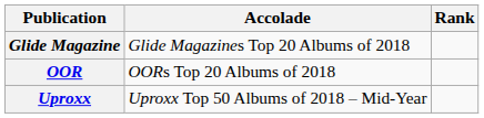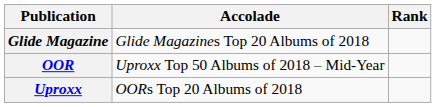OOR | Accolade: OORs Top 20 Albums of 2018 -> Uproxx Top 50 Albums of 2018 – Mid-Year
Uproxx | Accolade: Uproxx Top 50 Albums of 2018 – Mid-Year -> OORs Top 20 Albums of 2018
